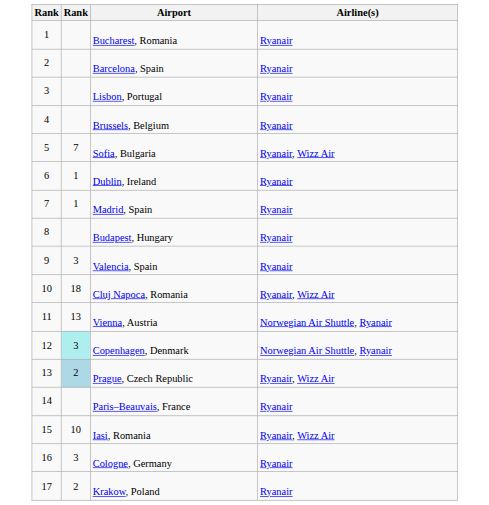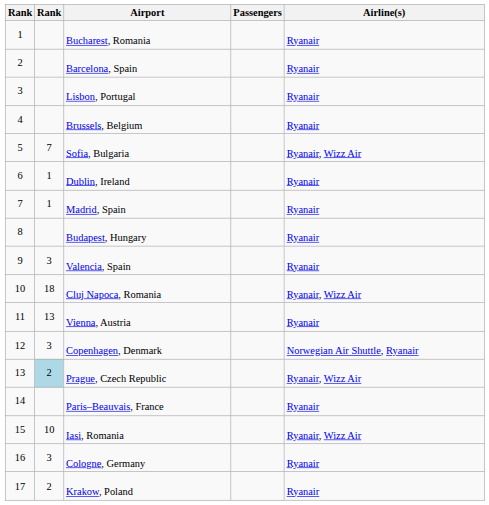+ column: Passengers
Vienna, Austria | Airline(s): Norwegian Air Shuttle, Ryanair -> Ryanair
Copenhagen, Denmark | column 2: paleturquoise background -> no background
